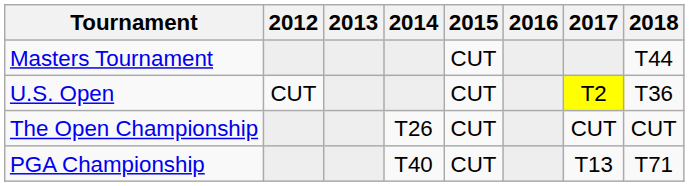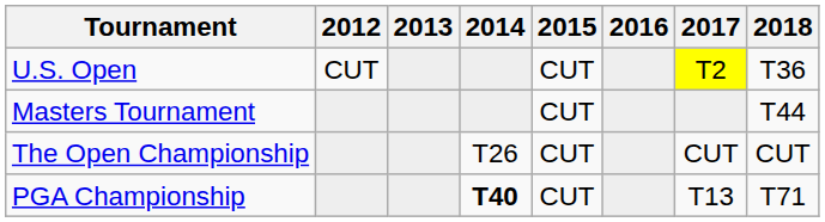rows swapped: Masters Tournament <-> U.S. Open
PGA Championship | 2014: normal -> bold
